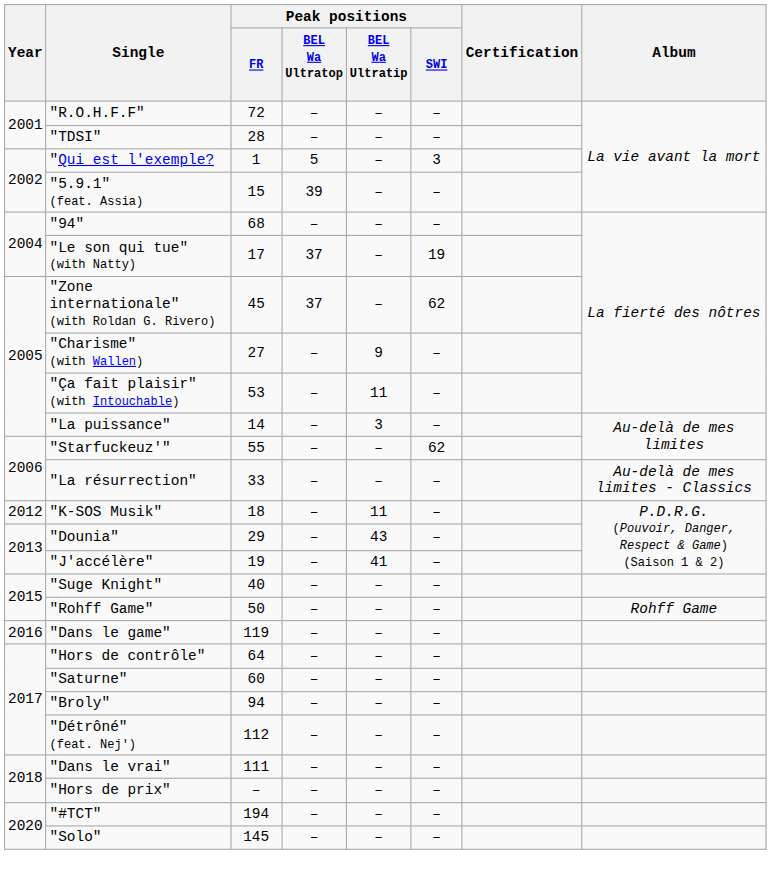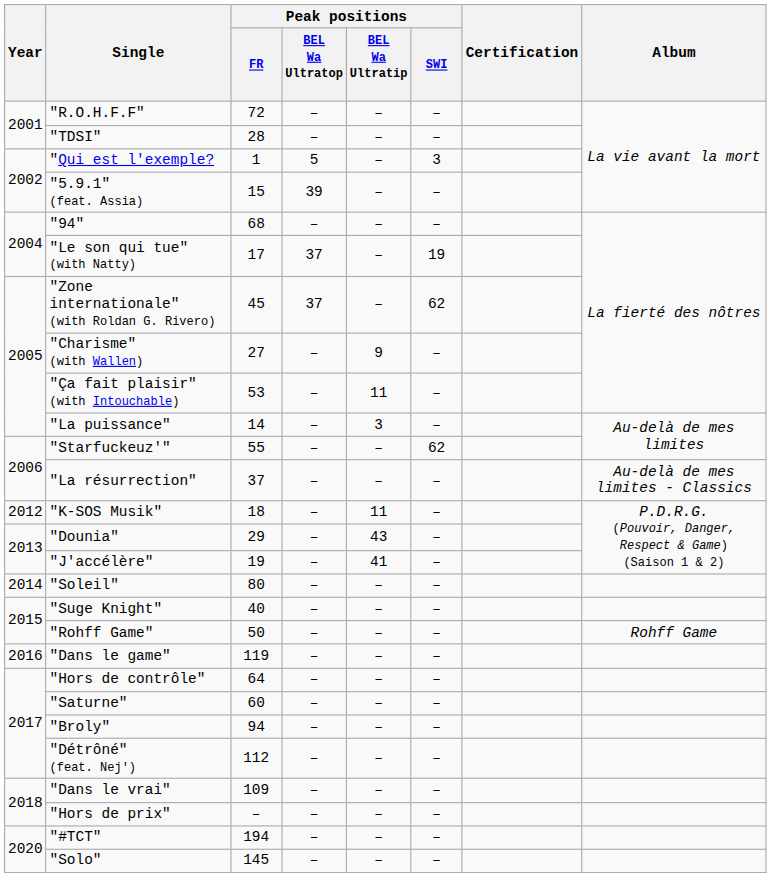"La résurrection" | Peak positions / FR: 33 -> 37
+ row: 2014 | "Soleil" | 80 | – | – | –
"Dans le vrai" | Peak positions / FR: 111 -> 109
